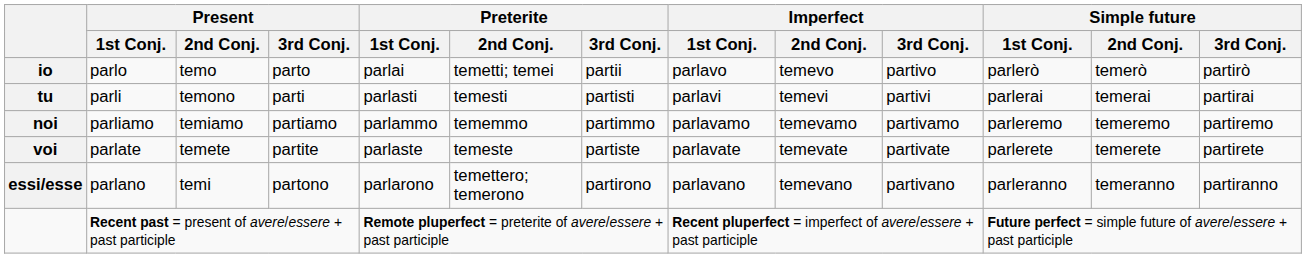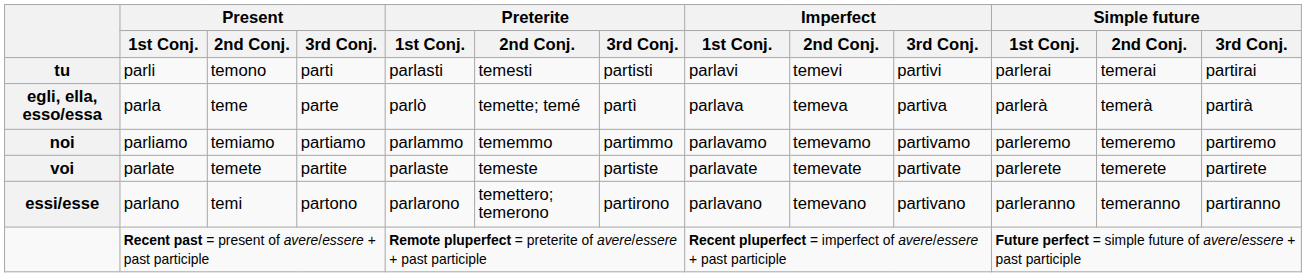- row: io | parlo | temo | parto | parlai | temetti; temei | partii | parlavo | temevo | partivo | parlerò | temerò | partirò
+ row: egli, ella, esso/essa | parla | teme | parte | parlò | temette; temé | partì | parlava | temeva | partiva | parlerà | temerà | partirà
